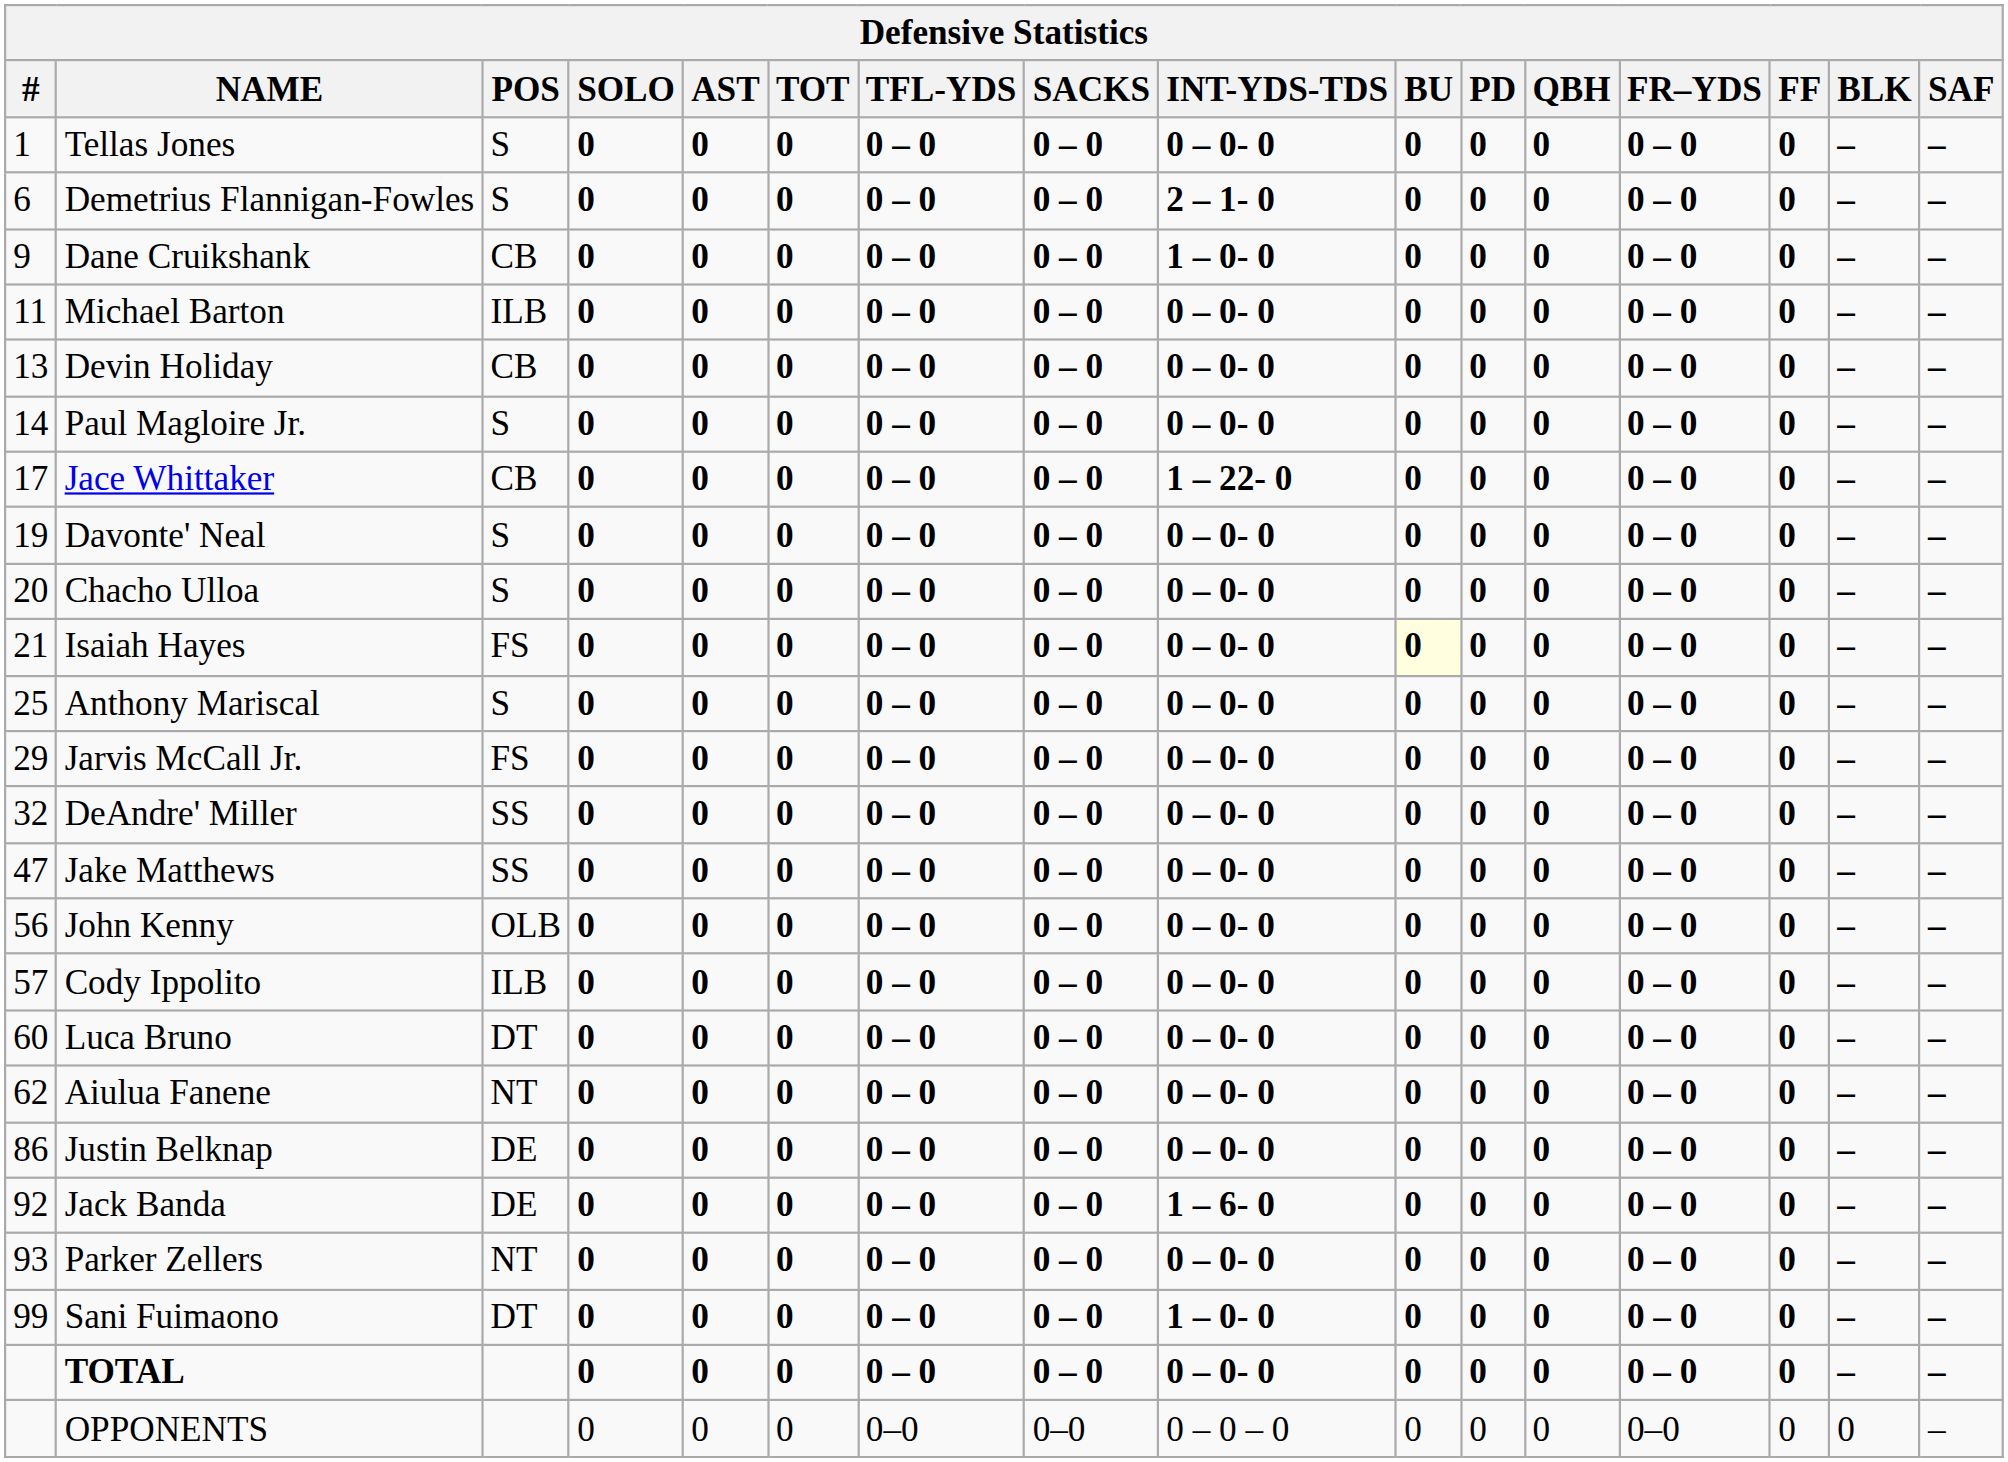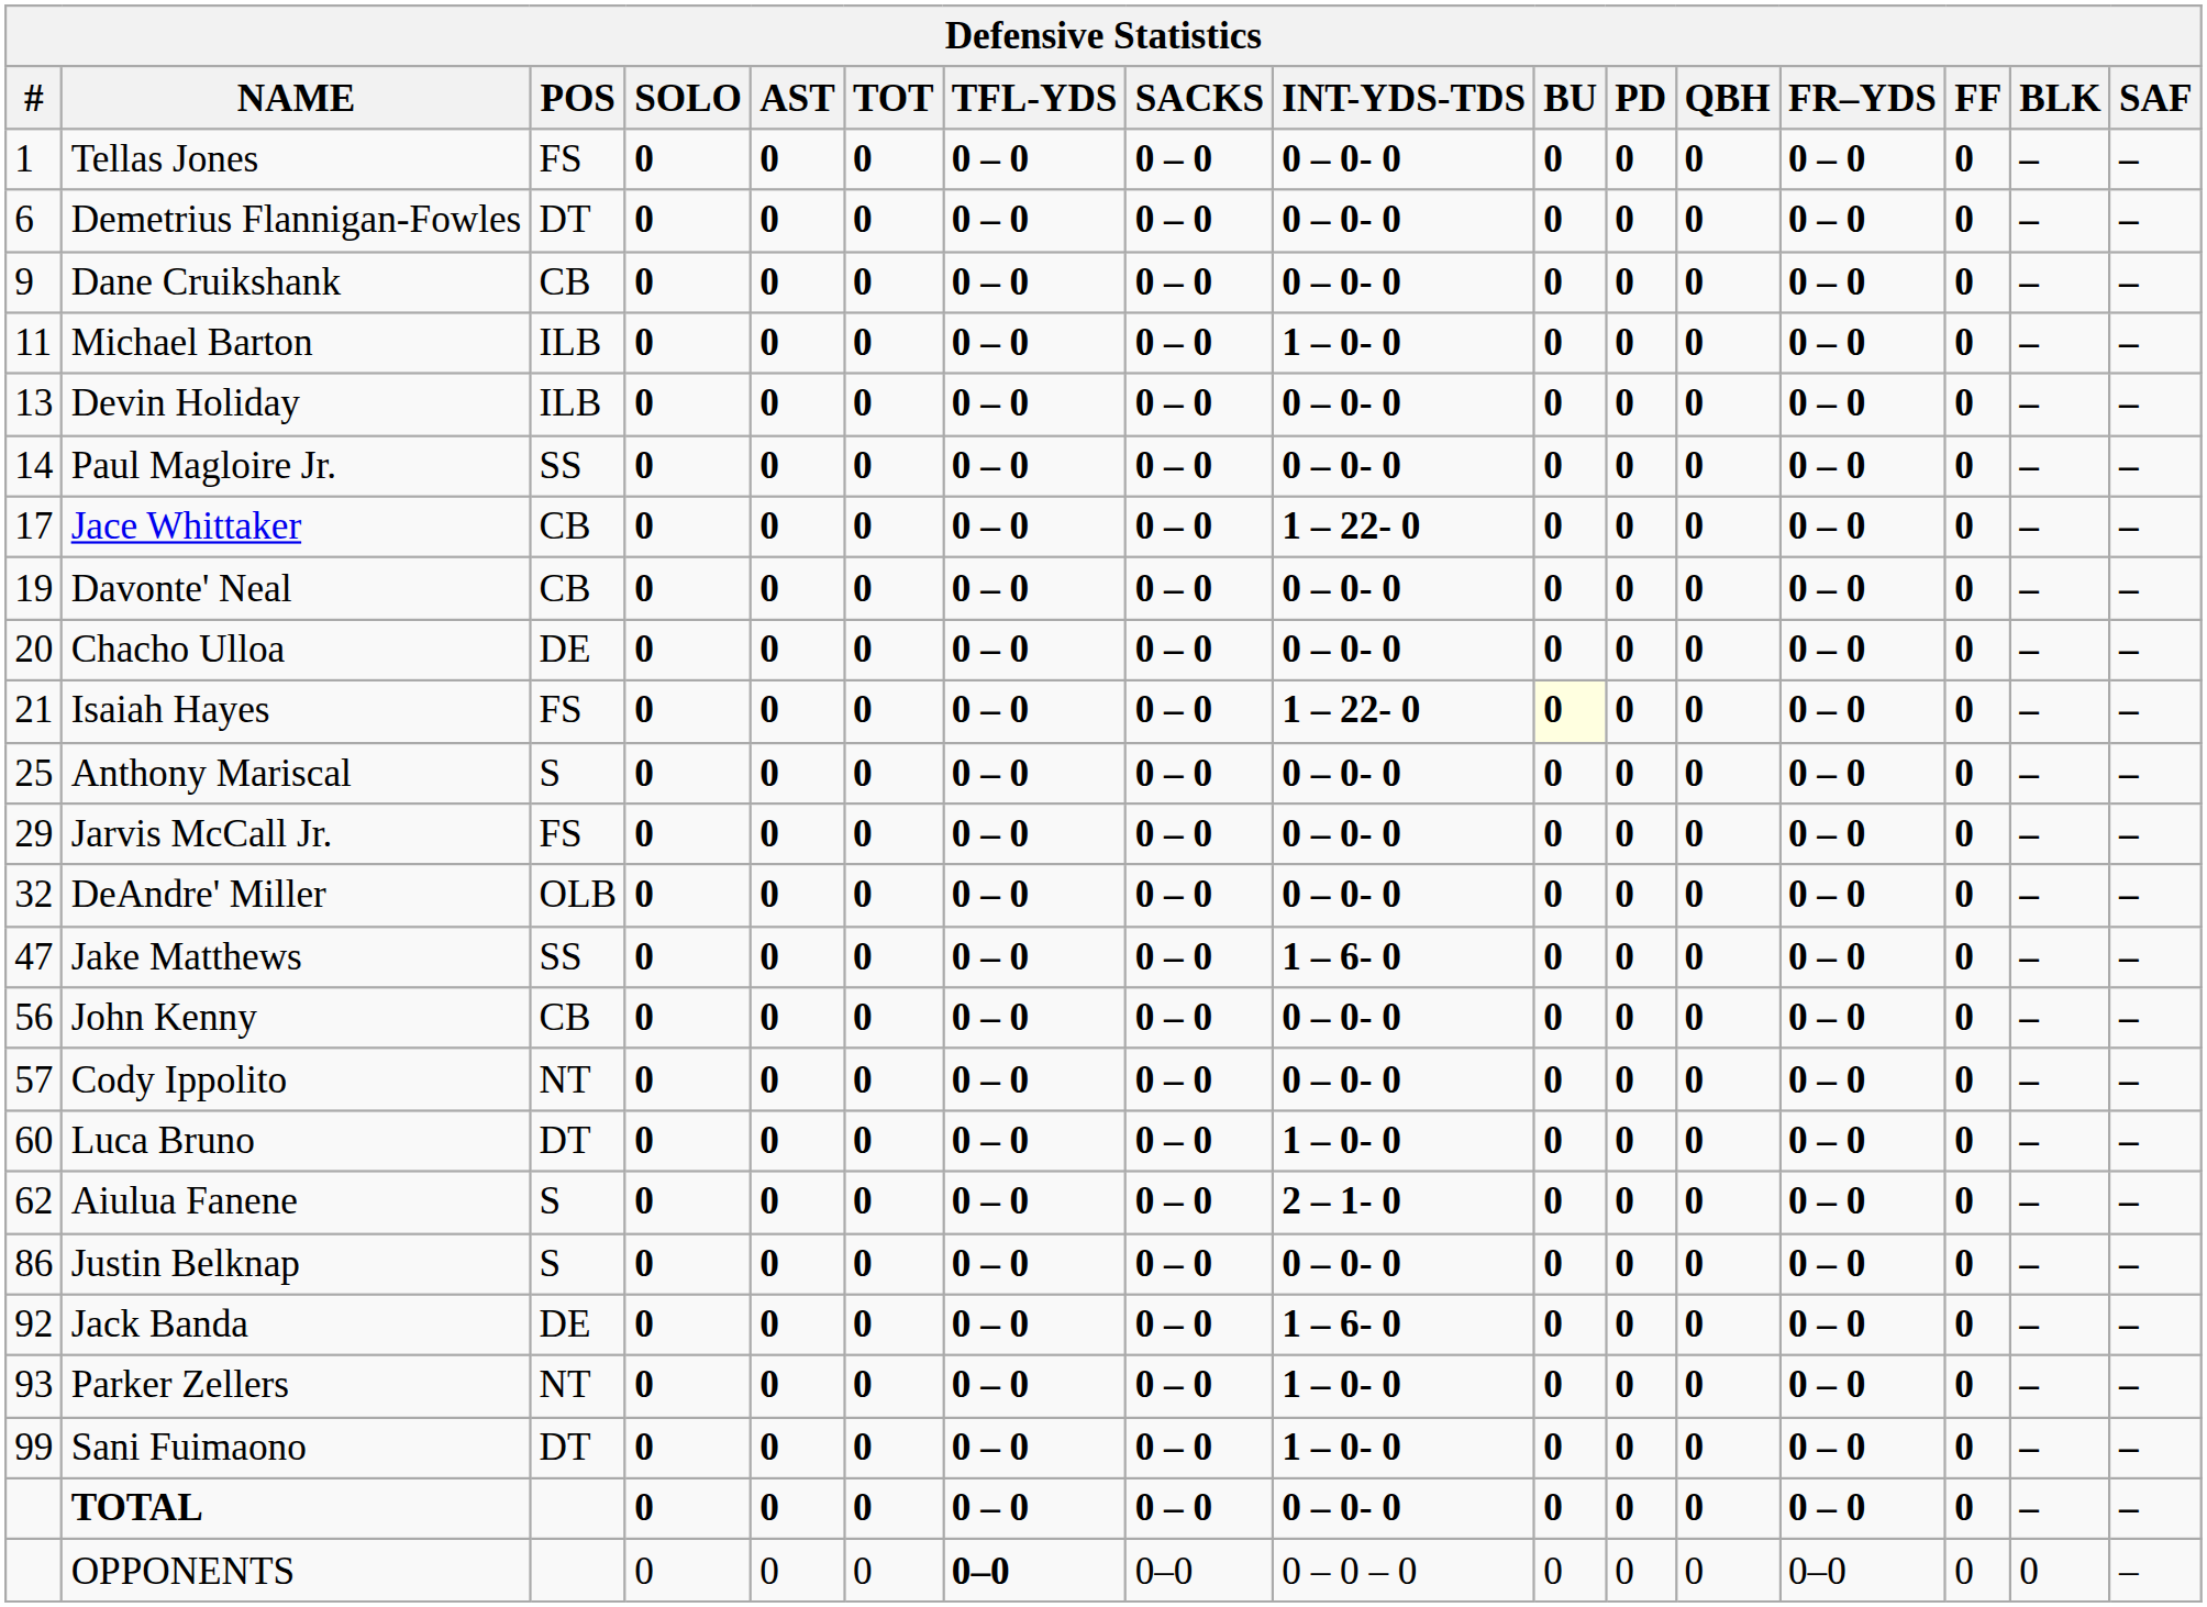Tellas Jones | POS: S -> FS
Demetrius Flannigan-Fowles | POS: S -> DT
Demetrius Flannigan-Fowles | INT-YDS-TDS: 2 – 1- 0 -> 0 – 0- 0
Dane Cruikshank | INT-YDS-TDS: 1 – 0- 0 -> 0 – 0- 0
Michael Barton | INT-YDS-TDS: 0 – 0- 0 -> 1 – 0- 0
Devin Holiday | POS: CB -> ILB
Paul Magloire Jr. | POS: S -> SS
Davonte' Neal | POS: S -> CB
Chacho Ulloa | POS: S -> DE
Isaiah Hayes | INT-YDS-TDS: 0 – 0- 0 -> 1 – 22- 0
DeAndre' Miller | POS: SS -> OLB
Jake Matthews | INT-YDS-TDS: 0 – 0- 0 -> 1 – 6- 0
John Kenny | POS: OLB -> CB
Cody Ippolito | POS: ILB -> NT
Luca Bruno | INT-YDS-TDS: 0 – 0- 0 -> 1 – 0- 0
Aiulua Fanene | POS: NT -> S
Aiulua Fanene | INT-YDS-TDS: 0 – 0- 0 -> 2 – 1- 0
Justin Belknap | POS: DE -> S
Parker Zellers | INT-YDS-TDS: 0 – 0- 0 -> 1 – 0- 0
OPPONENTS | TFL-YDS: normal -> bold
